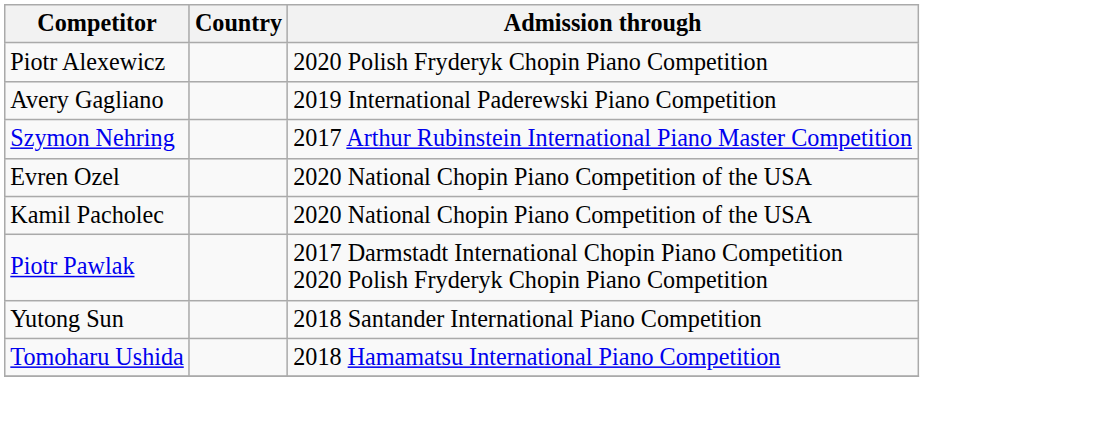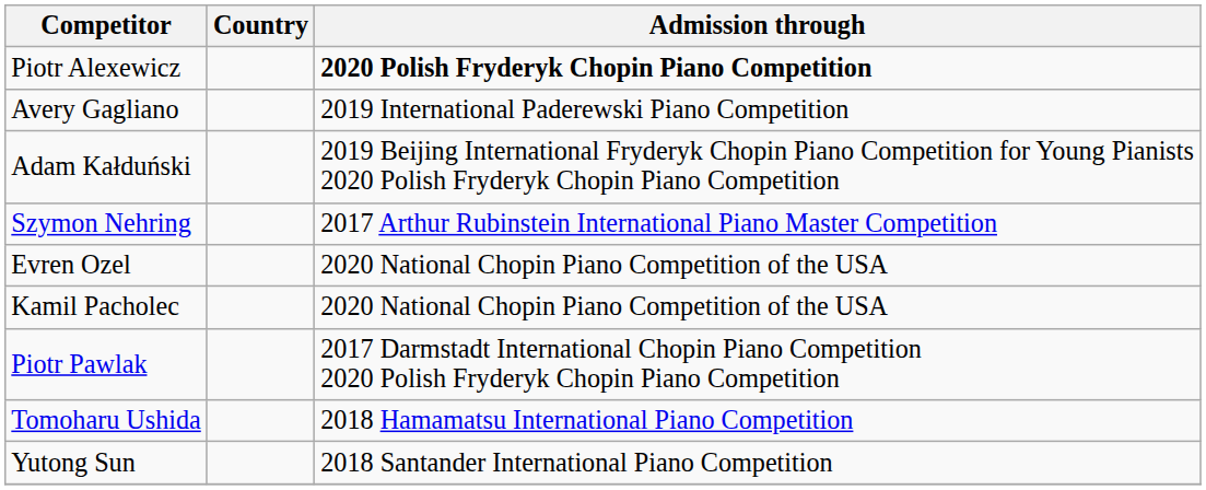Piotr Alexewicz | Admission through: normal -> bold
+ row: Adam Kałduński | 2019 Beijing International Fryderyk Chopin Piano Competition for Young Pianists 2020 Polish Fryderyk Chopin Piano Competition
rows swapped: Yutong Sun <-> Tomoharu Ushida
